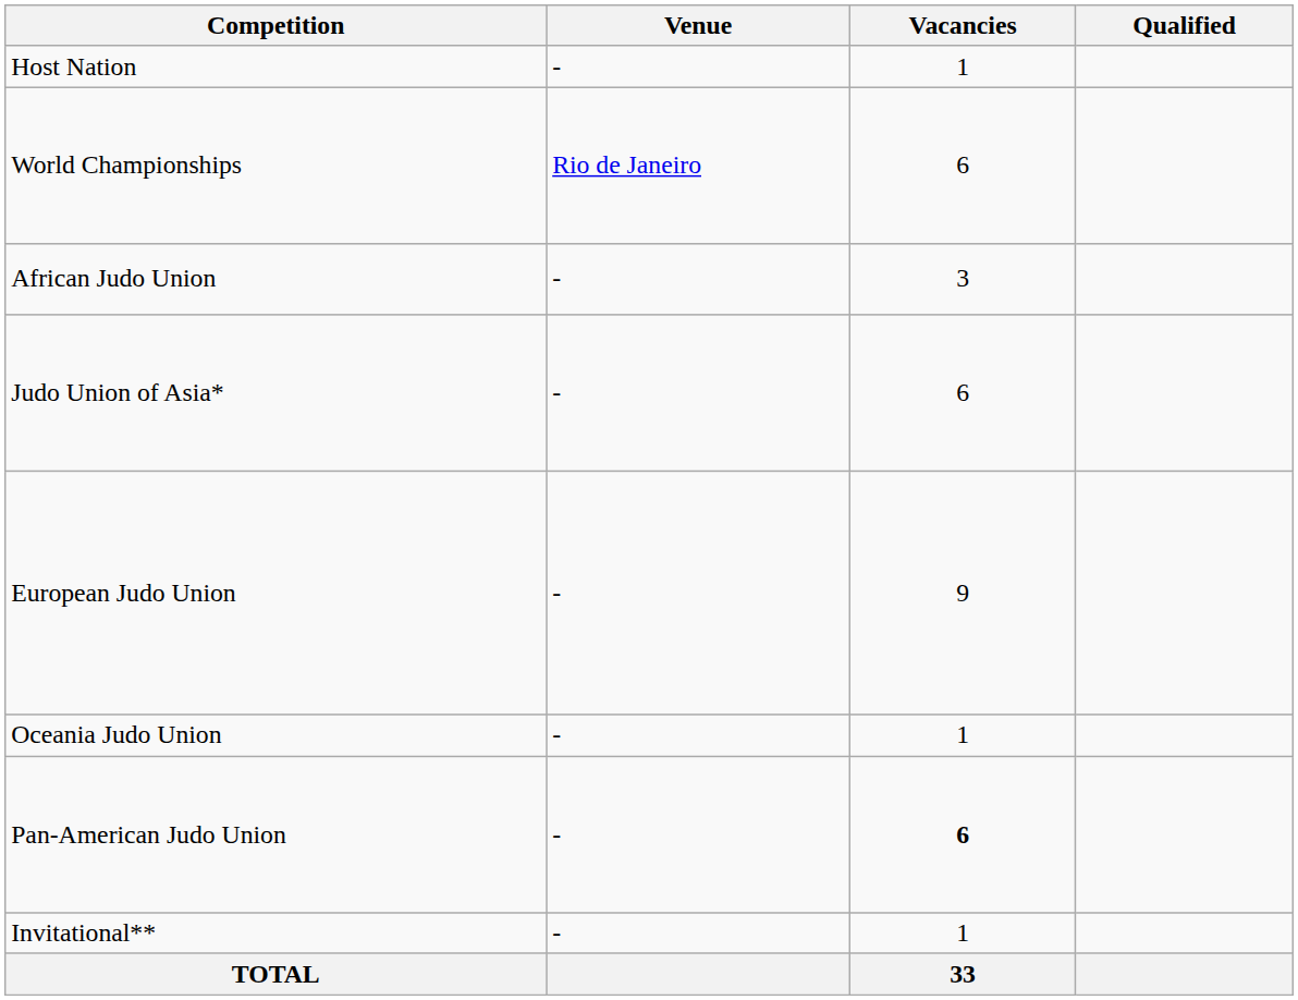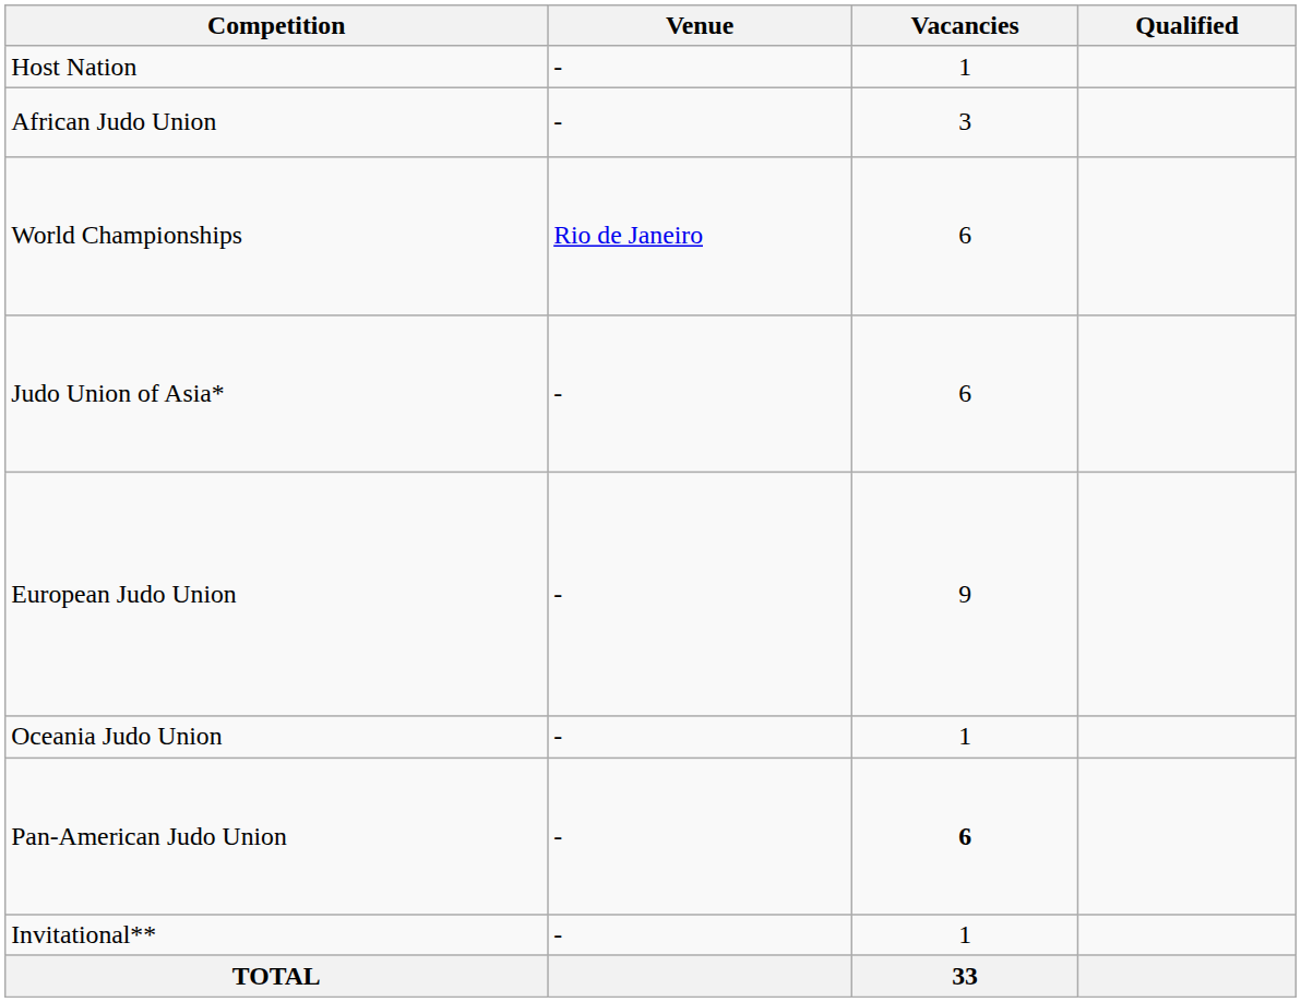rows swapped: World Championships <-> African Judo Union
